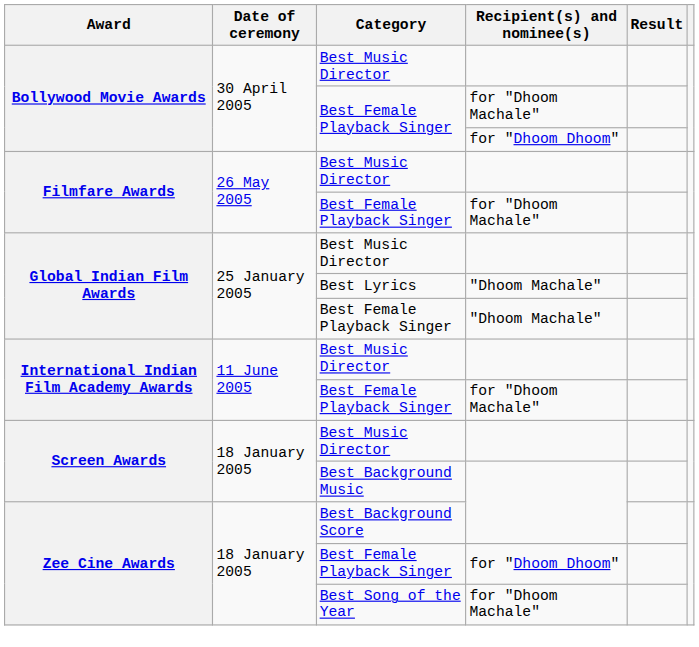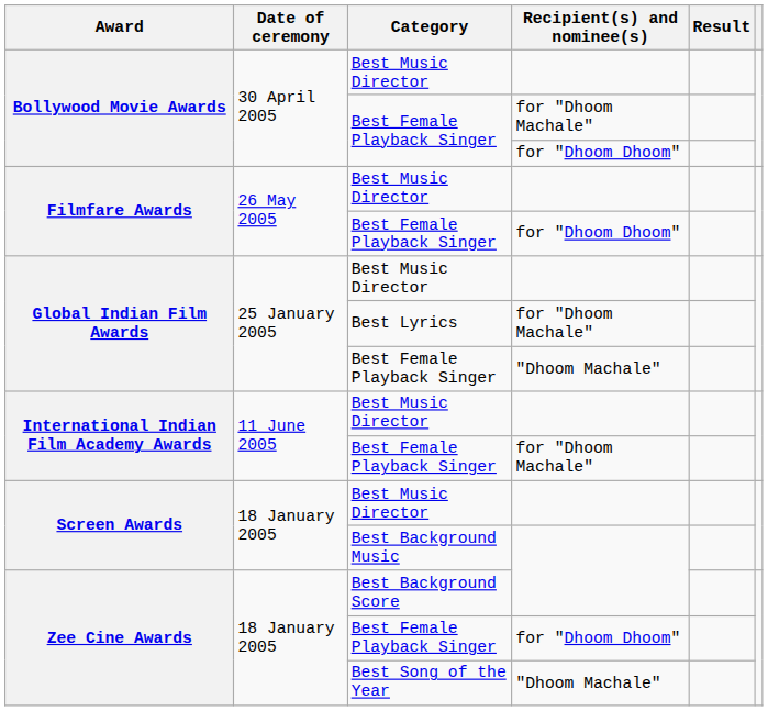Filmfare Awards / Best Female Playback Singer | Recipient(s) and nominee(s): for "Dhoom Machale" -> for "Dhoom Dhoom"
Global Indian Film Awards / Best Lyrics | Recipient(s) and nominee(s): "Dhoom Machale" -> for "Dhoom Machale"
Zee Cine Awards / Best Song of the Year | Recipient(s) and nominee(s): for "Dhoom Machale" -> "Dhoom Machale"
